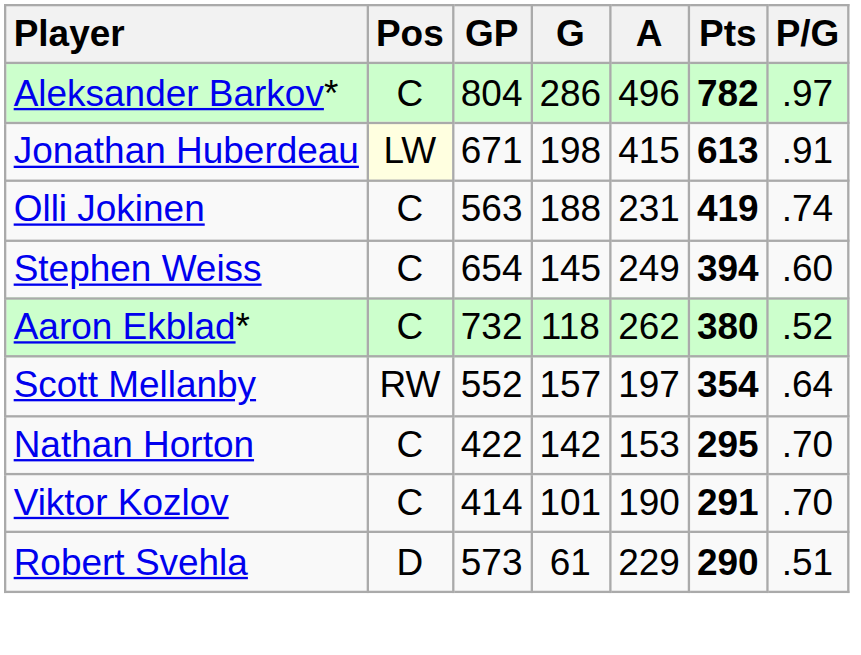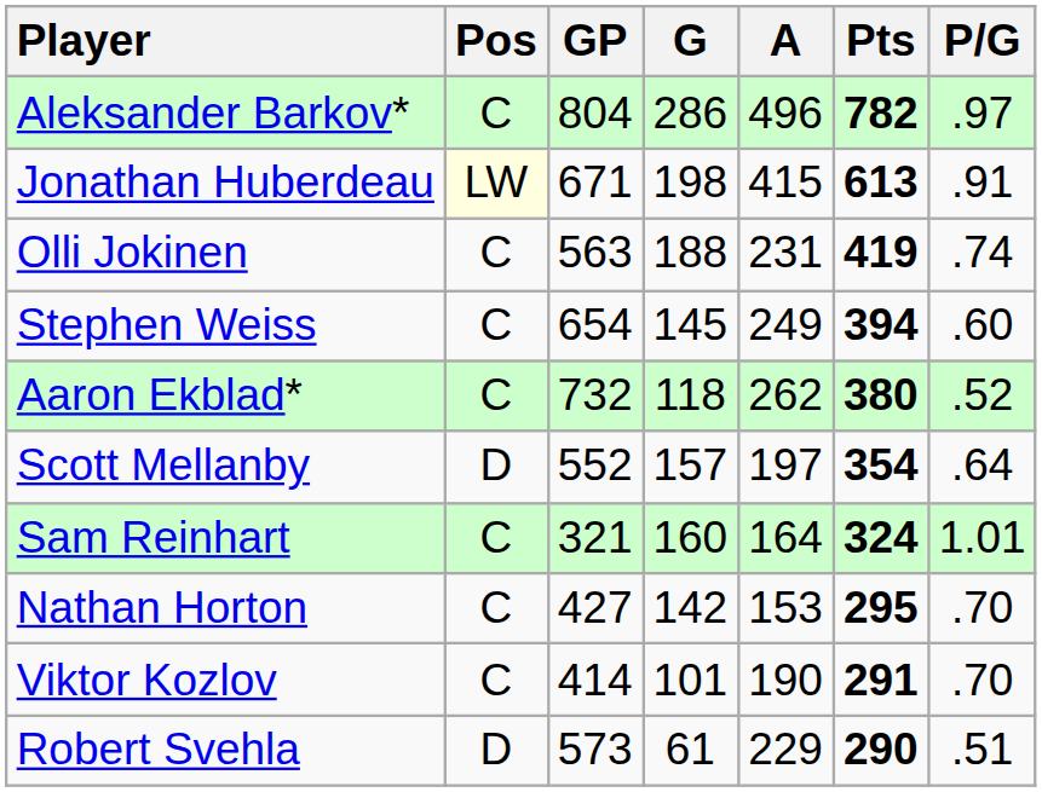Scott Mellanby | Pos: RW -> D
+ row: Sam Reinhart | C | 321 | 160 | 164 | 324 | 1.01
Nathan Horton | GP: 422 -> 427
